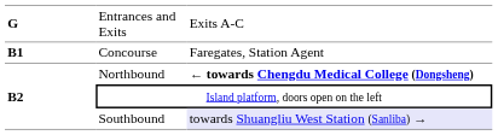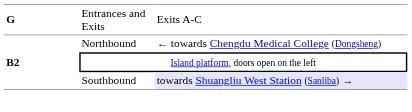- row: B1 | Concourse | Faregates, Station Agent
Northbound | column 3: bold -> normal
